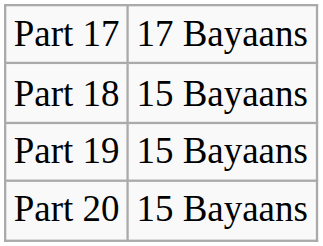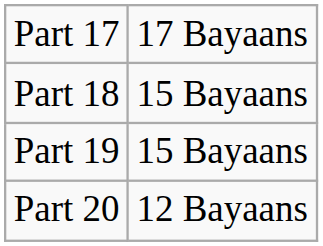Part 20 | column 2: 15 Bayaans -> 12 Bayaans
